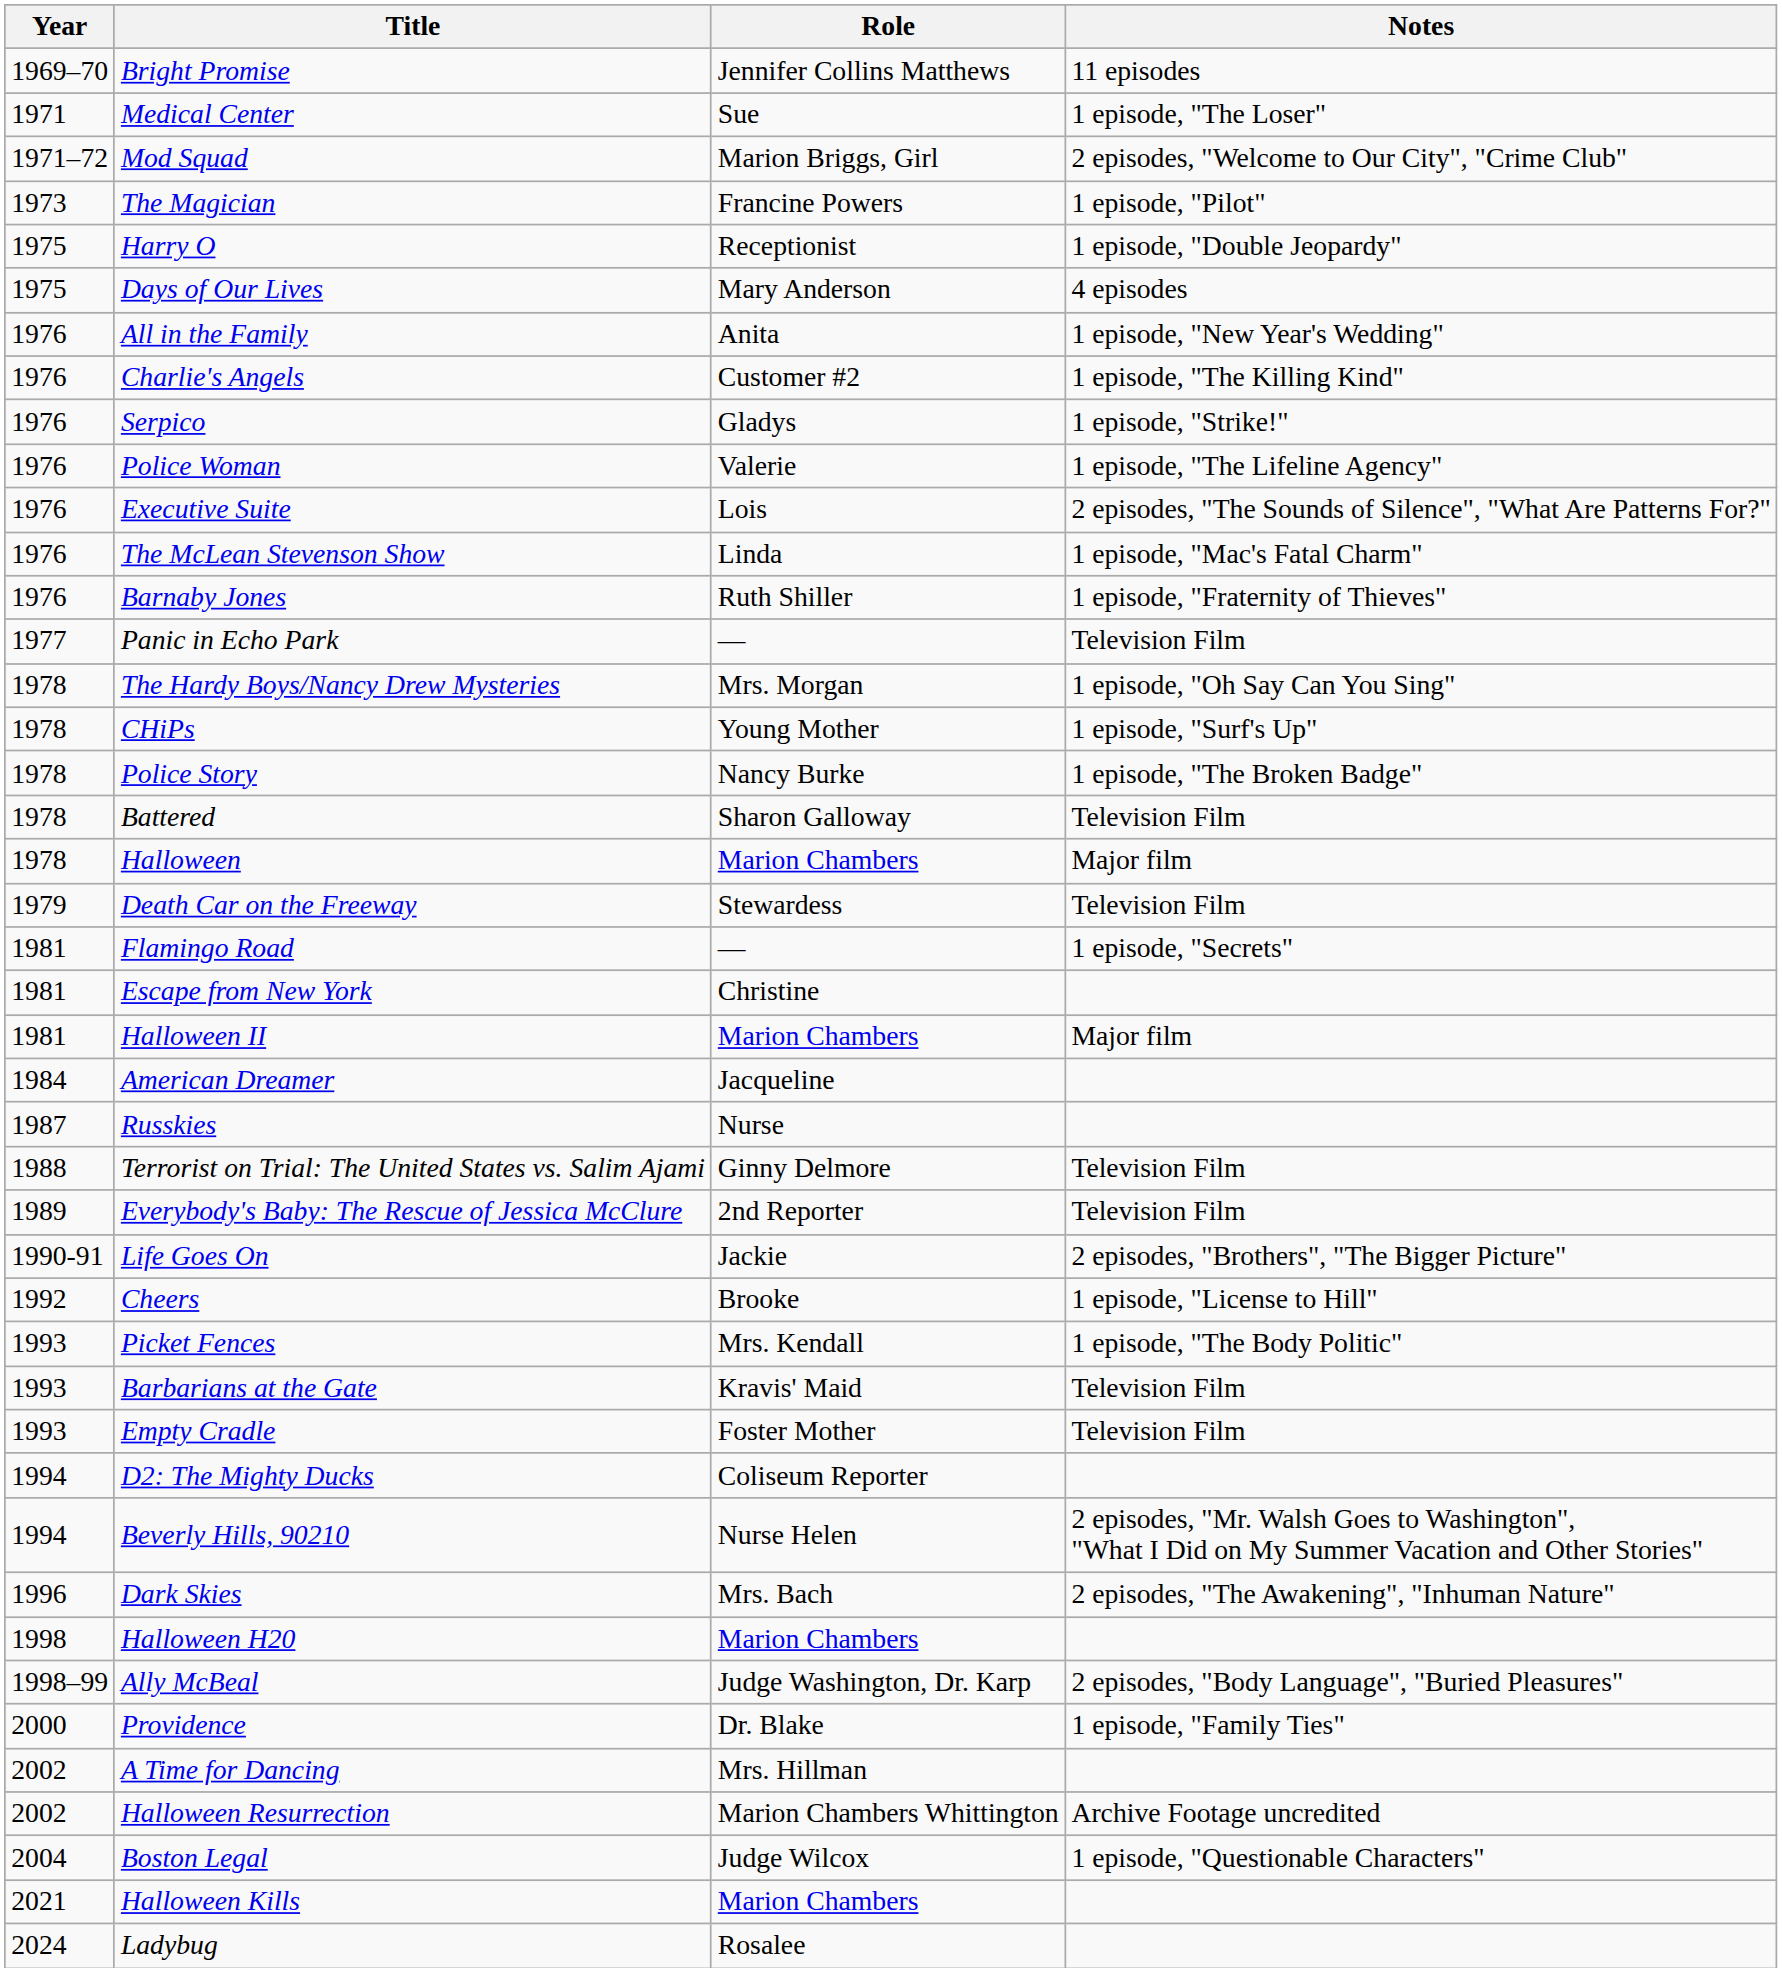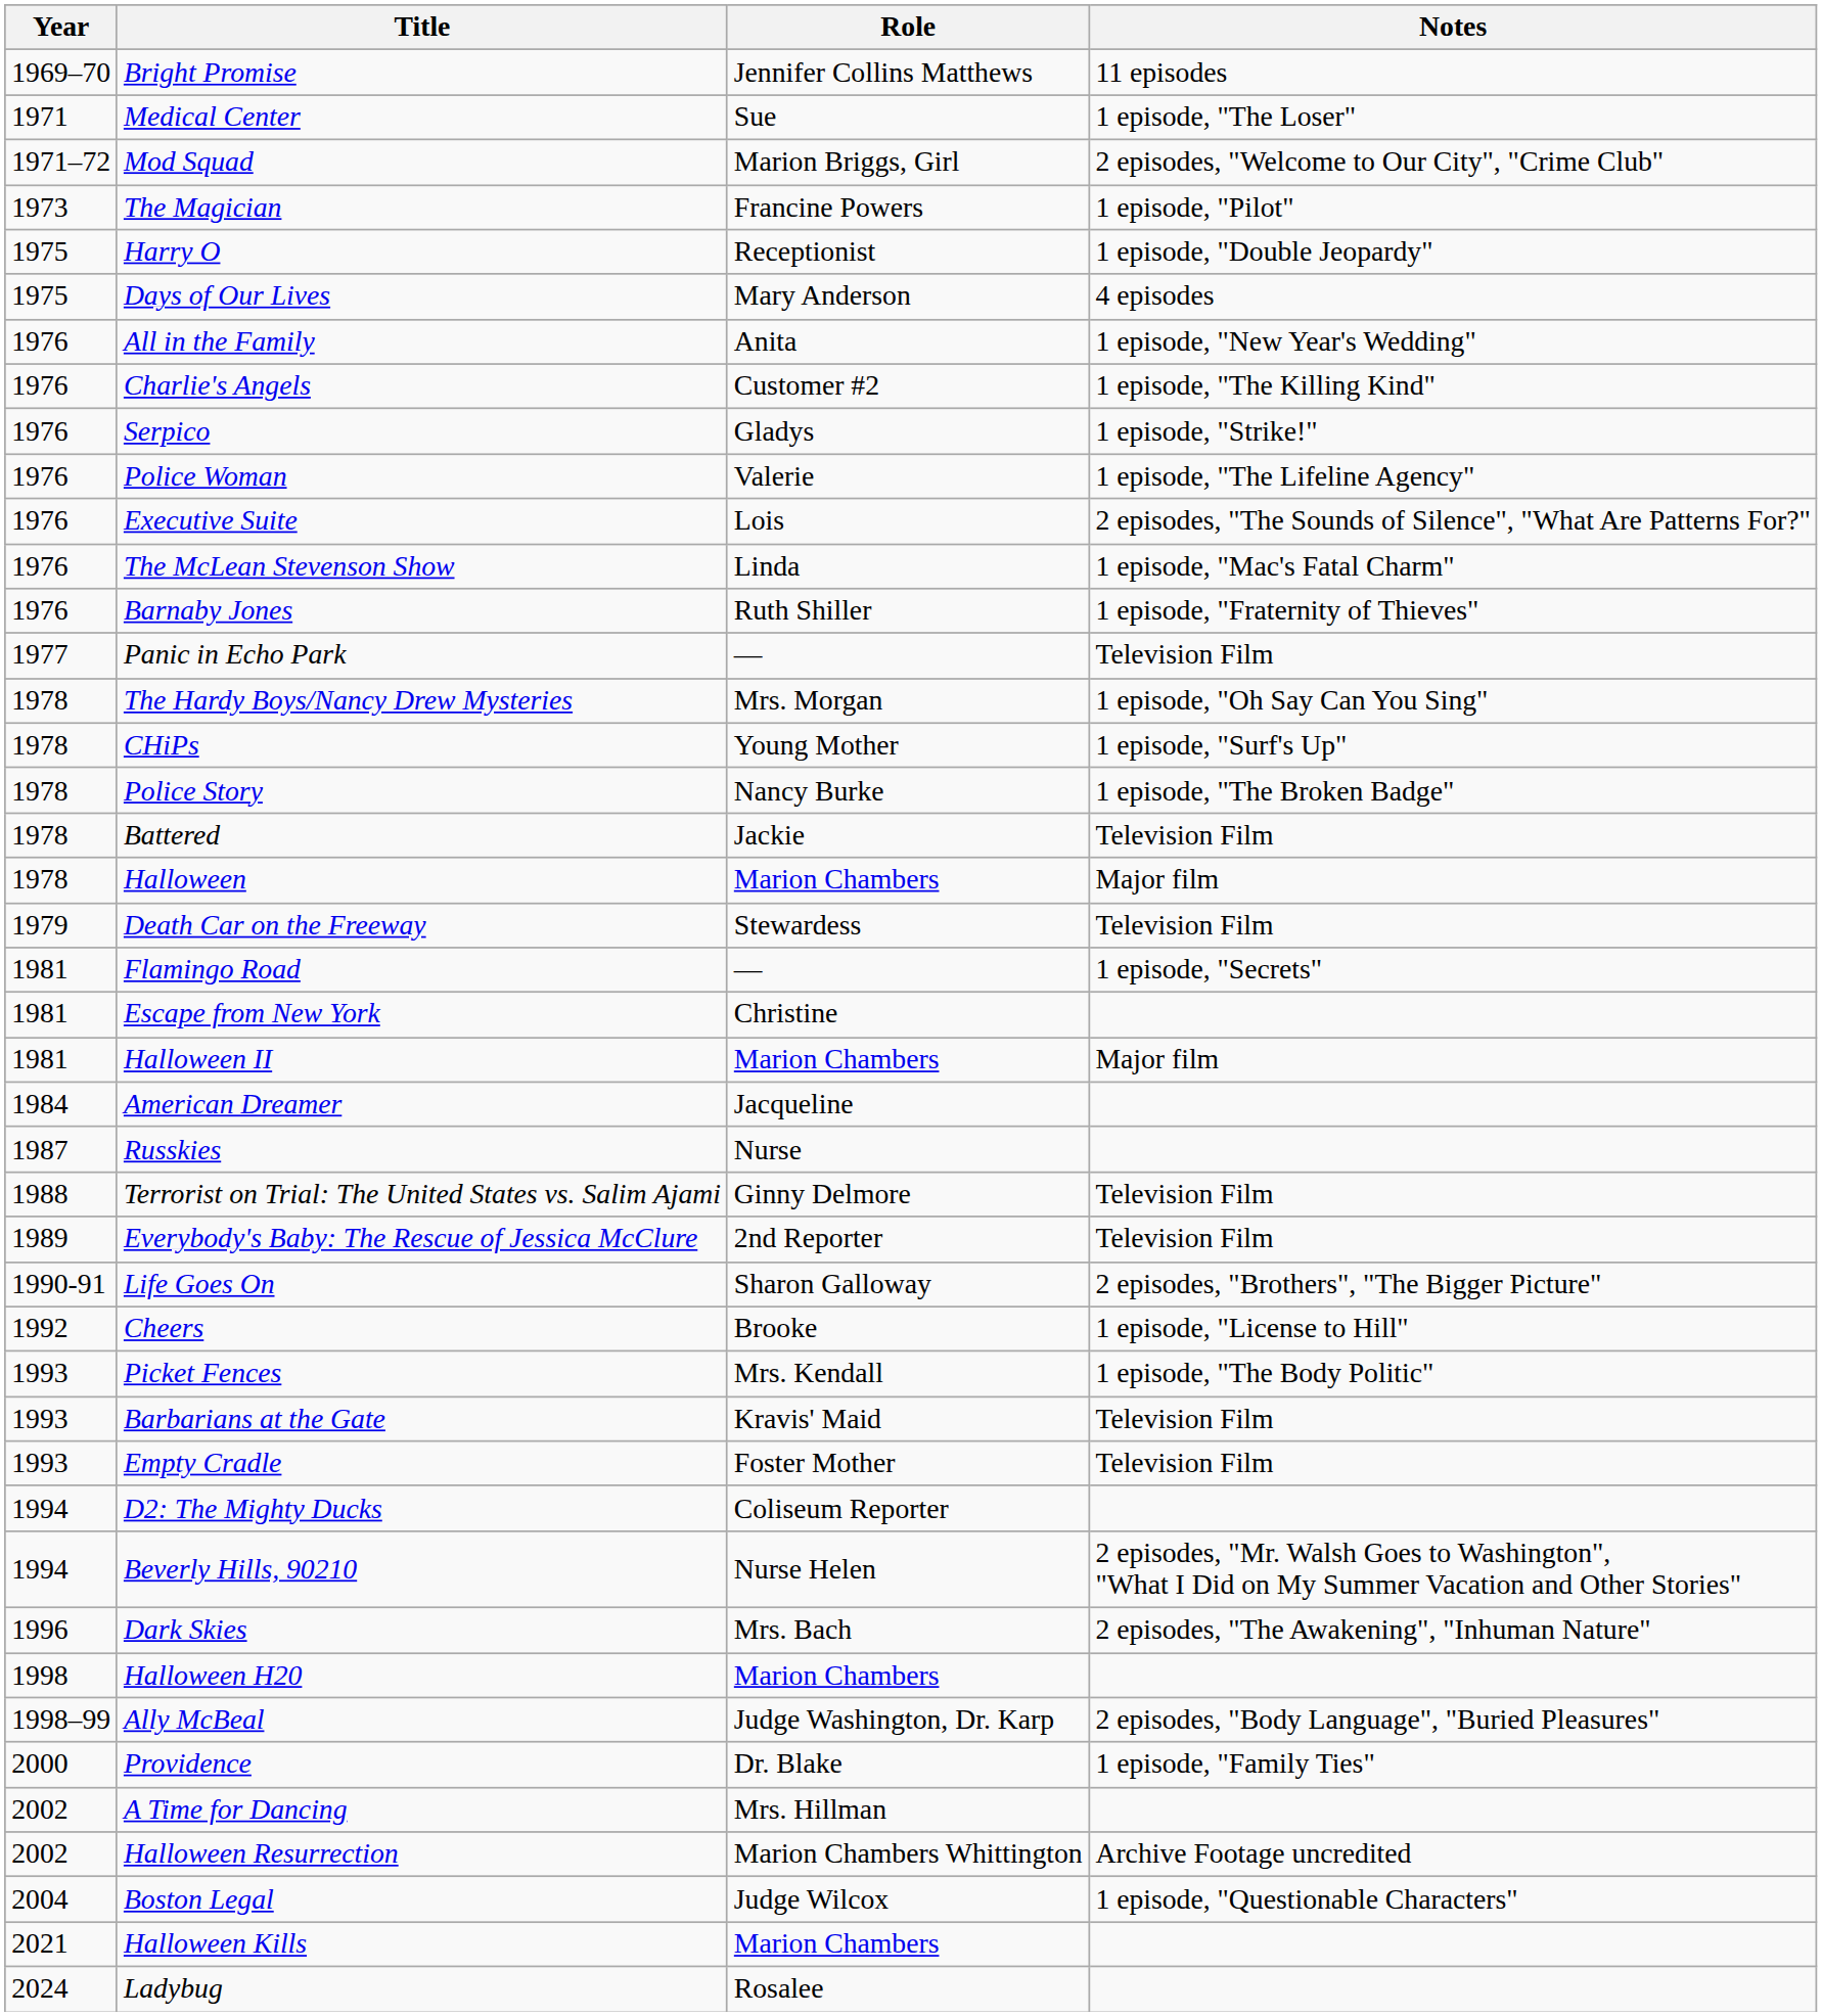Battered | Role: Sharon Galloway -> Jackie
Life Goes On | Role: Jackie -> Sharon Galloway
